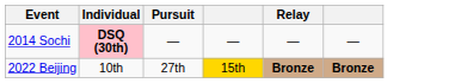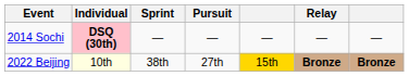+ column: Sprint | — | 38th
2022 Beijing | Individual: no background -> lightyellow background
